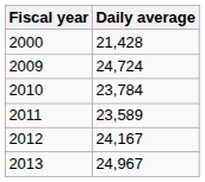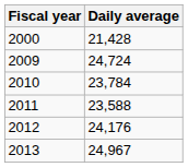2011 | Daily average: 23,589 -> 23,588
2012 | Daily average: 24,167 -> 24,176
